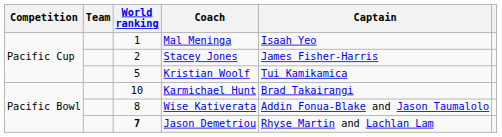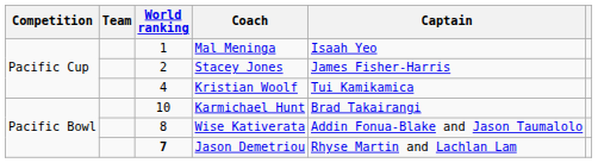Kristian Woolf | World ranking: 5 -> 4
